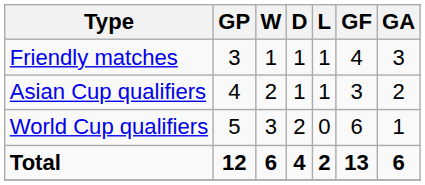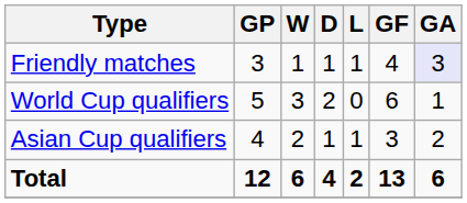Friendly matches | GA: no background -> lavender background
rows swapped: World Cup qualifiers <-> Asian Cup qualifiers
